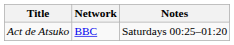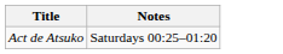- column: Network | BBC
